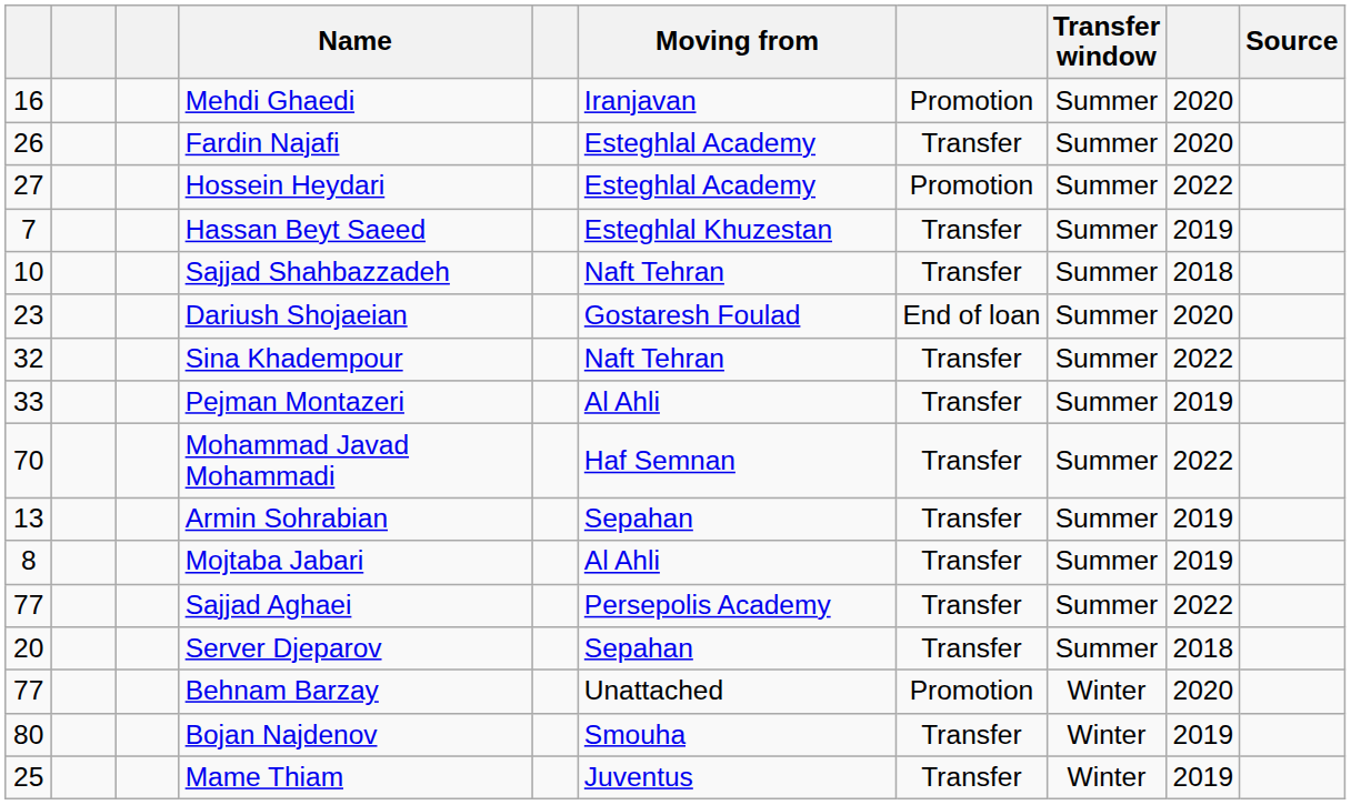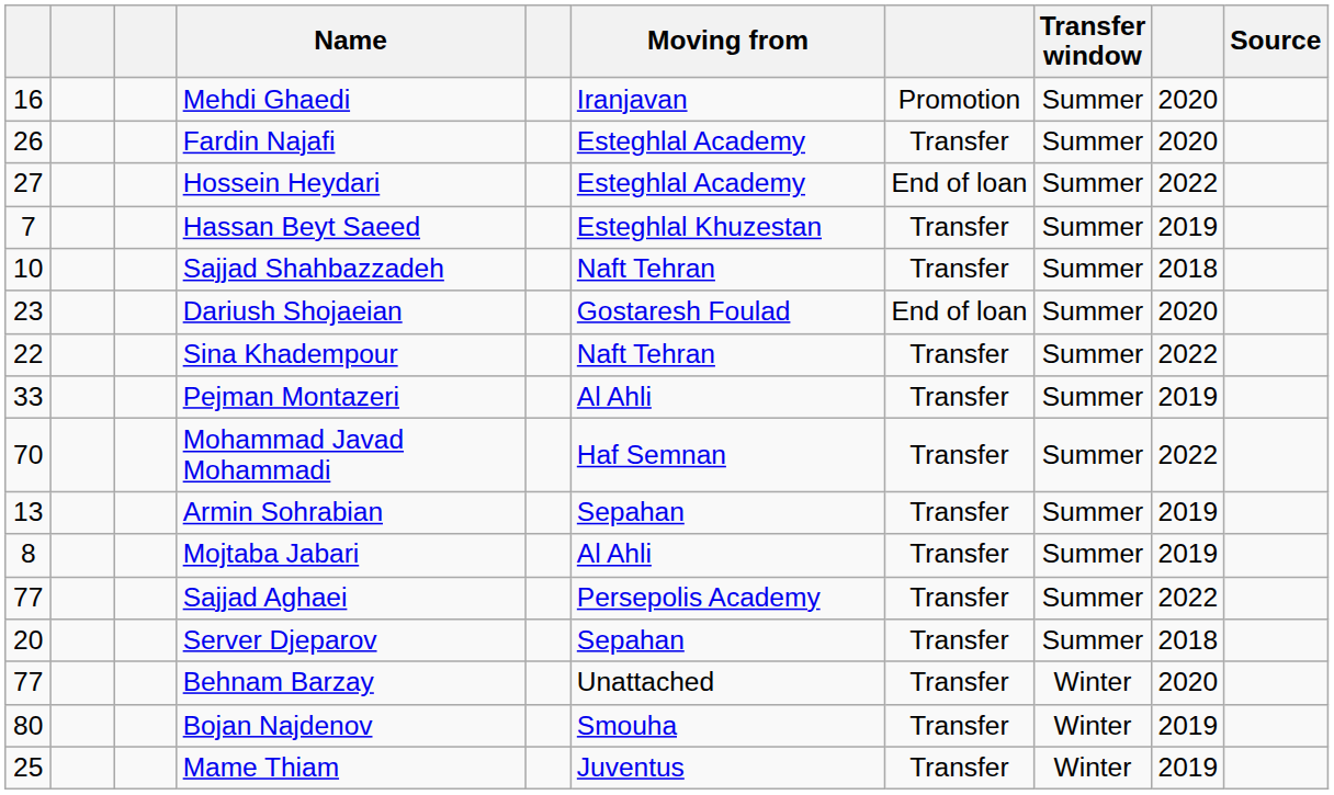Hossein Heydari | column 7: Promotion -> End of loan
Sina Khadempour | column 1: 32 -> 22
Behnam Barzay | column 7: Promotion -> Transfer
